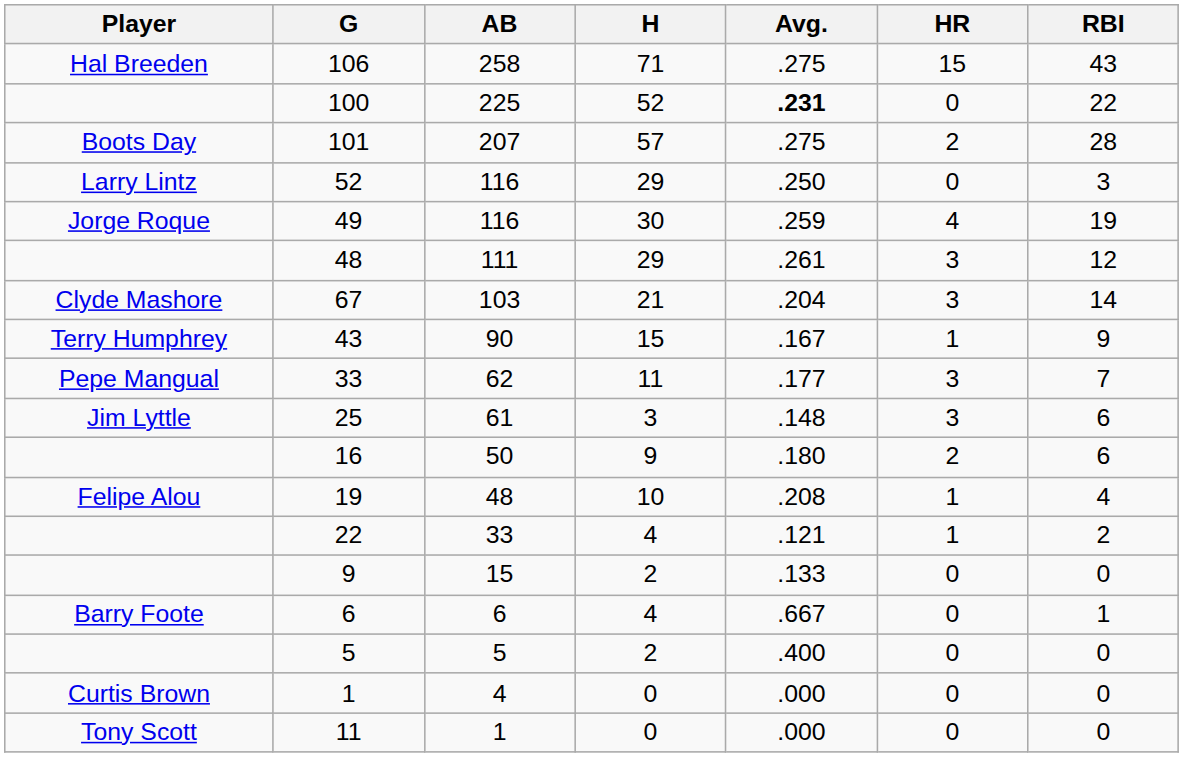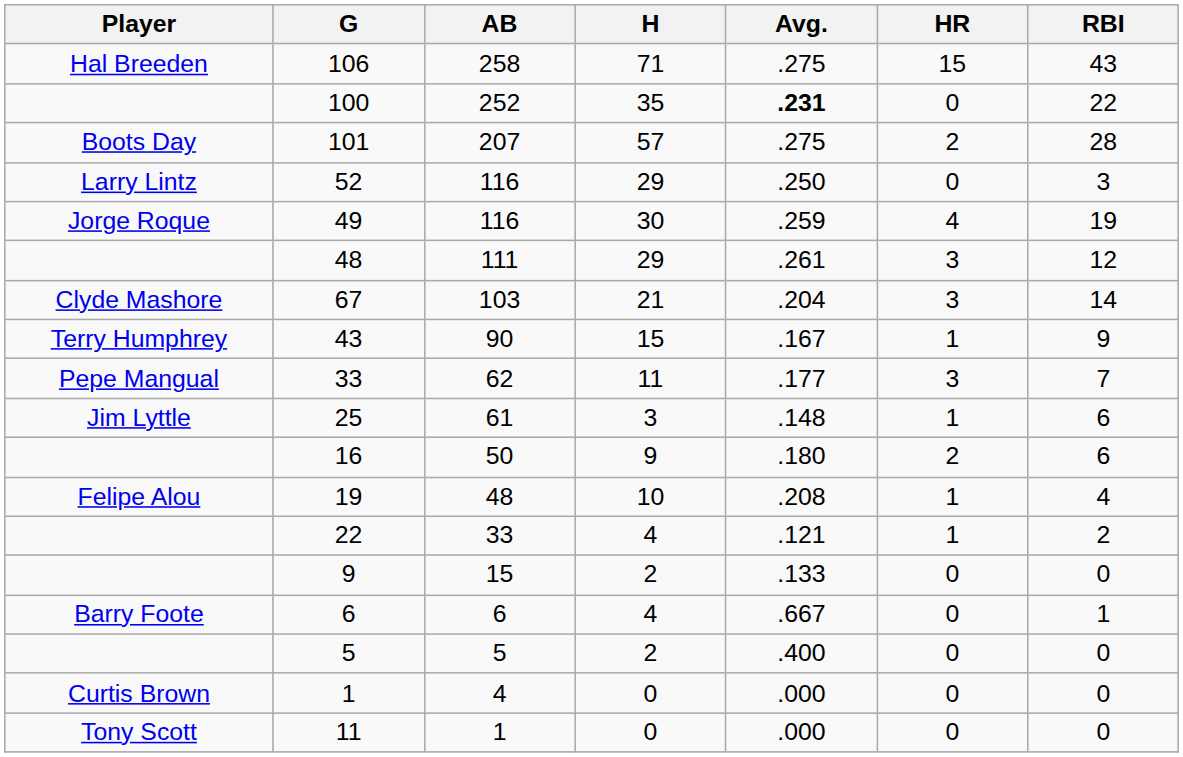100 | AB: 225 -> 252
100 | H: 52 -> 35
25 | HR: 3 -> 1
